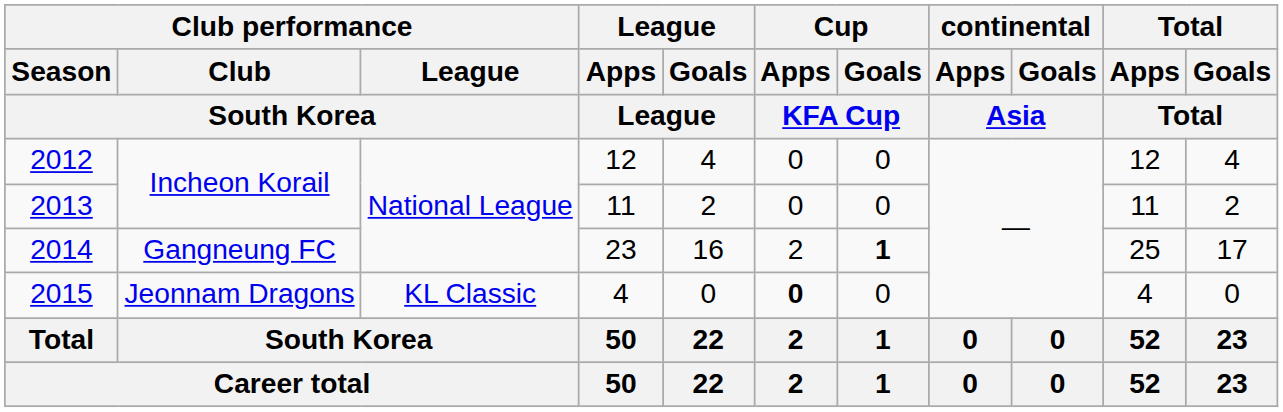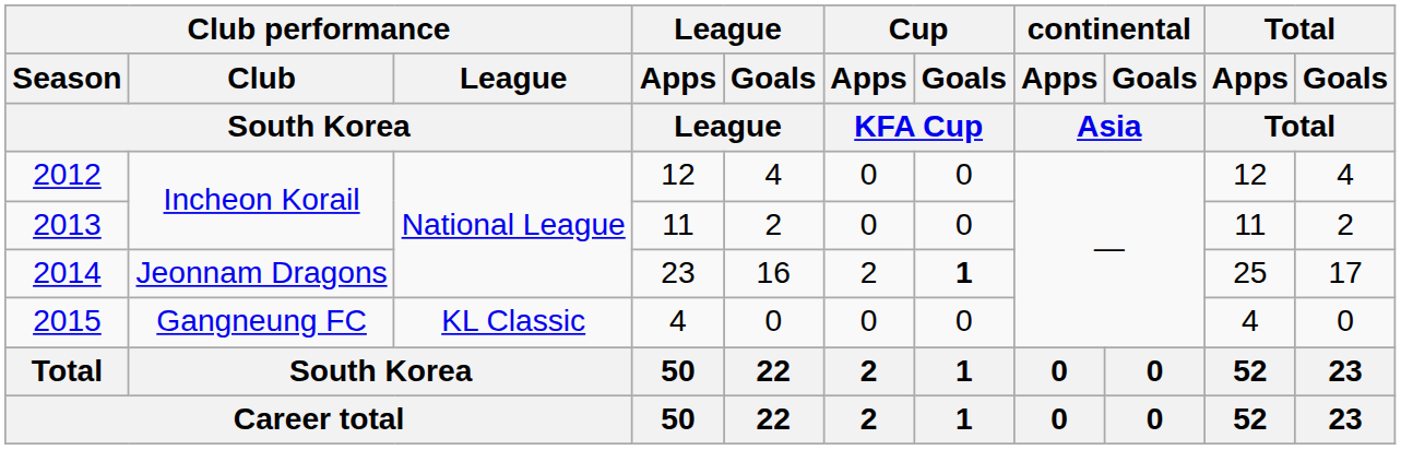2014 | Club performance / Club / South Korea: Gangneung FC -> Jeonnam Dragons
2015 | Club performance / Club / South Korea: Jeonnam Dragons -> Gangneung FC
2015 | Cup / Apps / KFA Cup: bold -> normal
